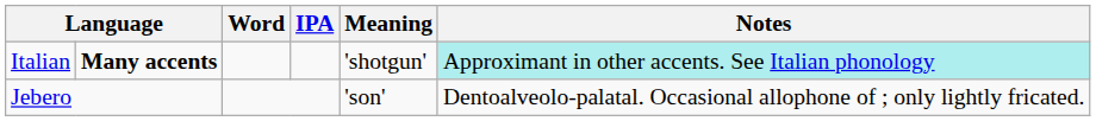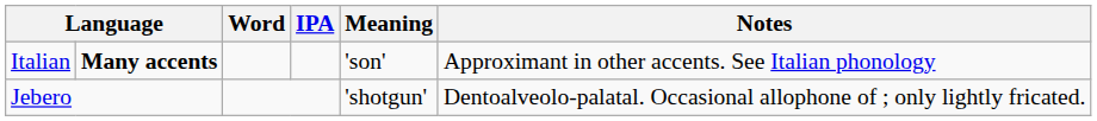Italian | Meaning: 'shotgun' -> 'son'
Italian | Notes: paleturquoise background -> no background
Jebero | Meaning: 'son' -> 'shotgun'
